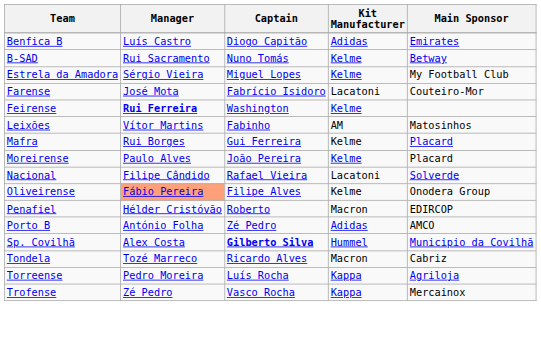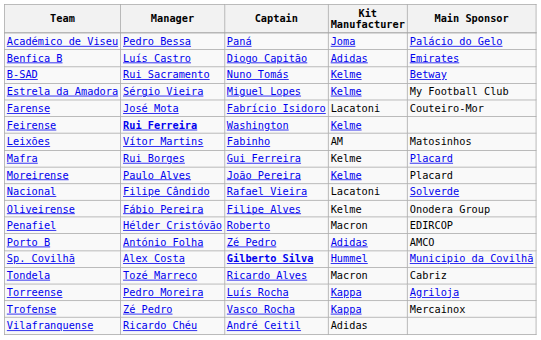+ row: Académico de Viseu | Pedro Bessa | Paná | Joma | Palácio do Gelo
Oliveirense | Manager: lightsalmon background -> no background
+ row: Vilafranquense | Ricardo Chéu | André Ceitil | Adidas
